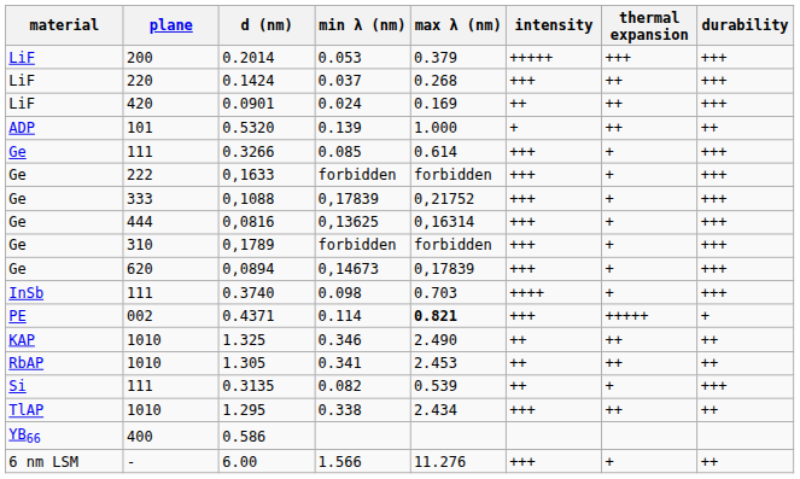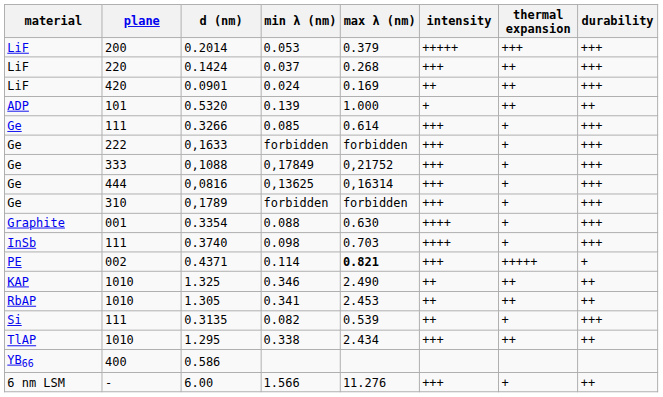0,1088 | min λ (nm): 0,17839 -> 0,17849
- row: Ge | 620 | 0,0894 | 0,14673 | 0,17839 | +++ | + | +++
+ row: Graphite | 001 | 0.3354 | 0.088 | 0.630 | ++++ | + | +++
